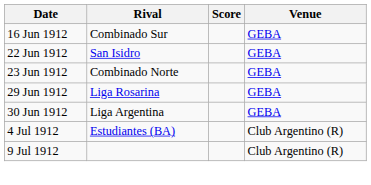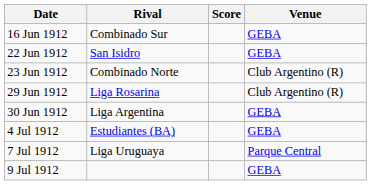23 Jun 1912 | Venue: GEBA -> Club Argentino (R)
29 Jun 1912 | Venue: GEBA -> Club Argentino (R)
4 Jul 1912 | Venue: Club Argentino (R) -> GEBA
+ row: 7 Jul 1912 | Liga Uruguaya | Parque Central
9 Jul 1912 | Venue: Club Argentino (R) -> GEBA
